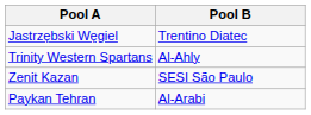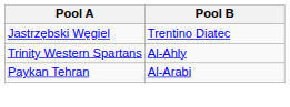- row: Zenit Kazan | SESI São Paulo
